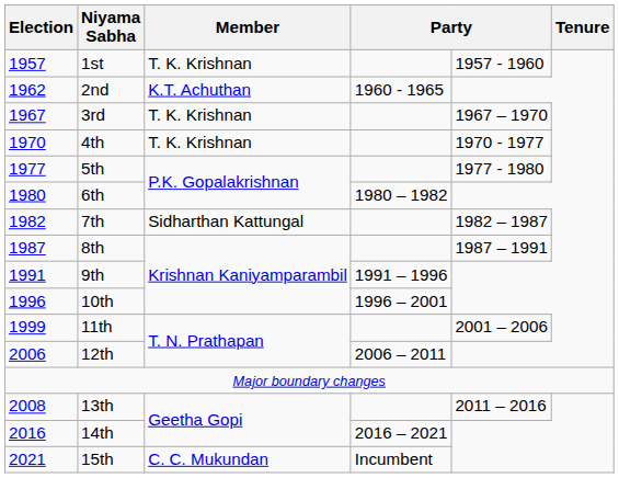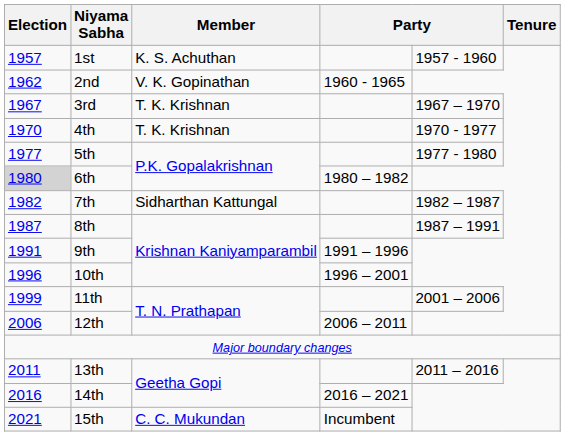1st | Member: T. K. Krishnan -> K. S. Achuthan
2nd | Member: K.T. Achuthan -> V. K. Gopinathan
6th | Election: no background -> lightgrey background
13th | Election: 2008 -> 2011
